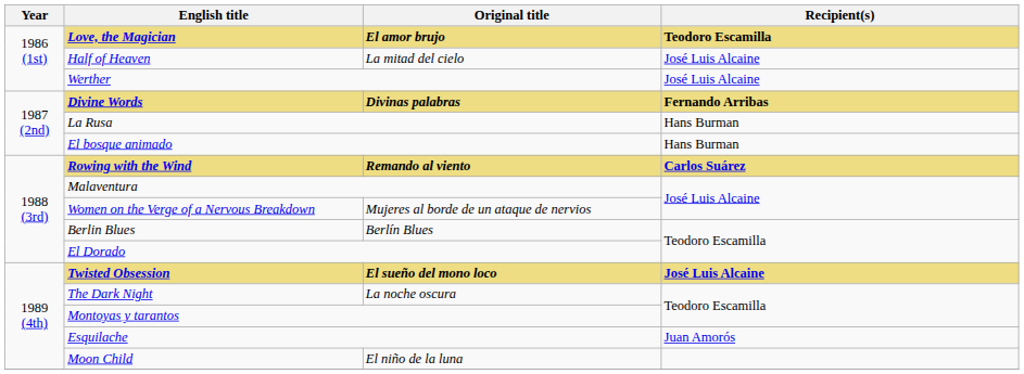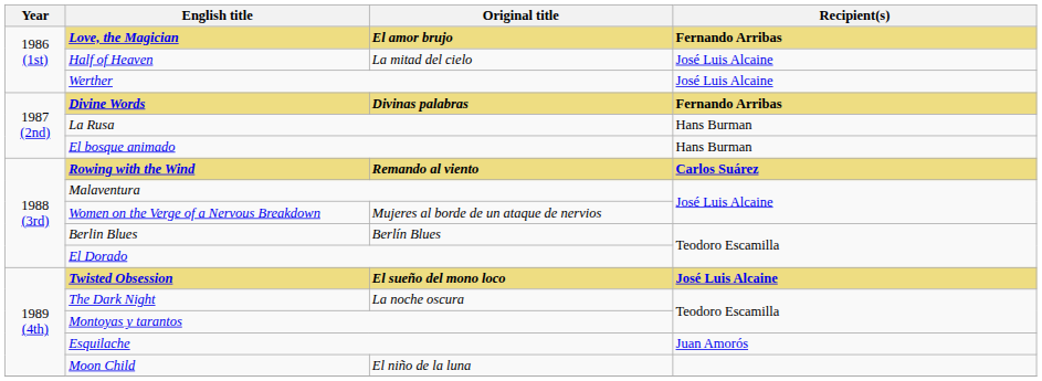Love, the Magician | Recipient(s): Teodoro Escamilla -> Fernando Arribas
